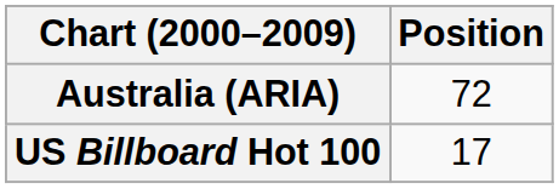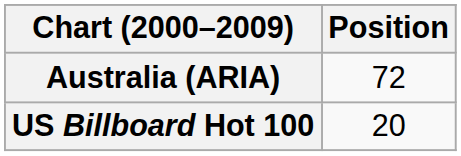US Billboard Hot 100 | Position: 17 -> 20
